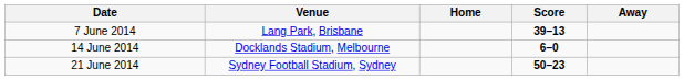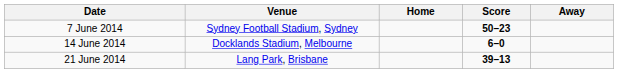7 June 2014 | Venue: Lang Park, Brisbane -> Sydney Football Stadium, Sydney
7 June 2014 | Score: 39–13 -> 50–23
21 June 2014 | Venue: Sydney Football Stadium, Sydney -> Lang Park, Brisbane
21 June 2014 | Score: 50–23 -> 39–13
